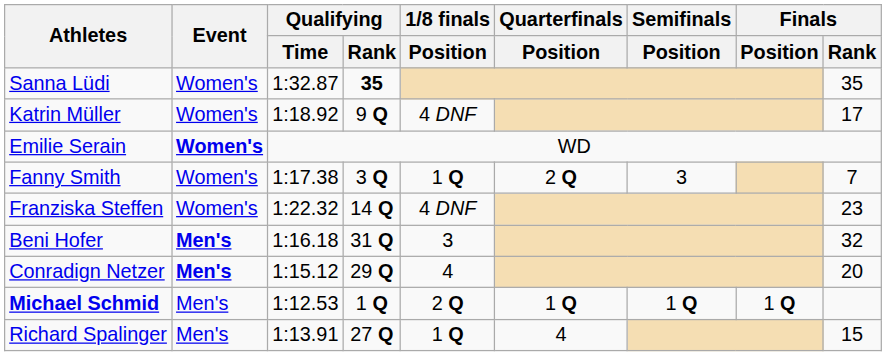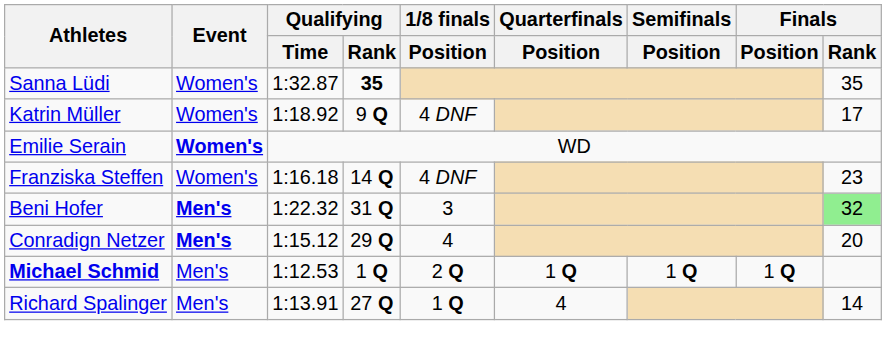- row: Fanny Smith | Women's | 1:17.38 | 3 Q | 1 Q | 2 Q | 3 | 7
Franziska Steffen | Qualifying / Time: 1:22.32 -> 1:16.18
Beni Hofer | Qualifying / Time: 1:16.18 -> 1:22.32
Beni Hofer | Finals / Rank: no background -> lightgreen background
Richard Spalinger | Finals / Rank: 15 -> 14
